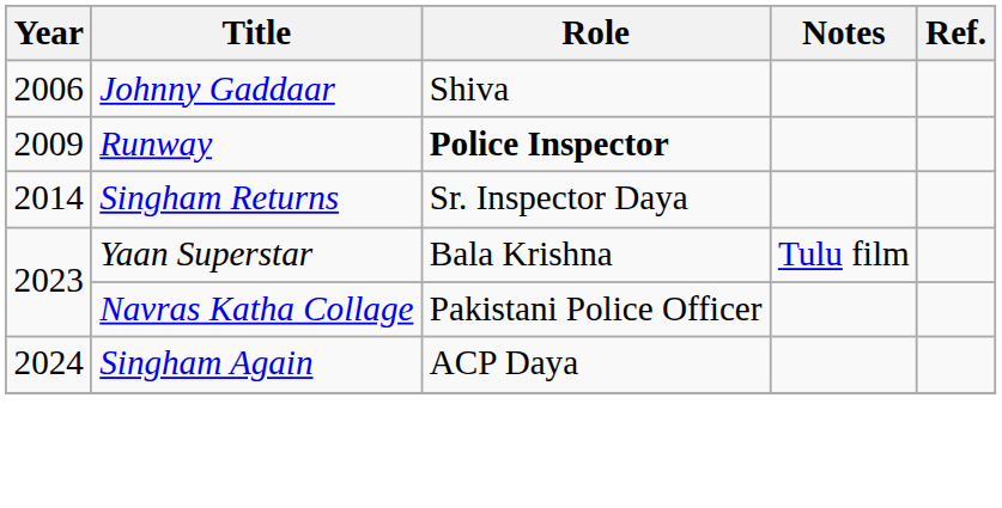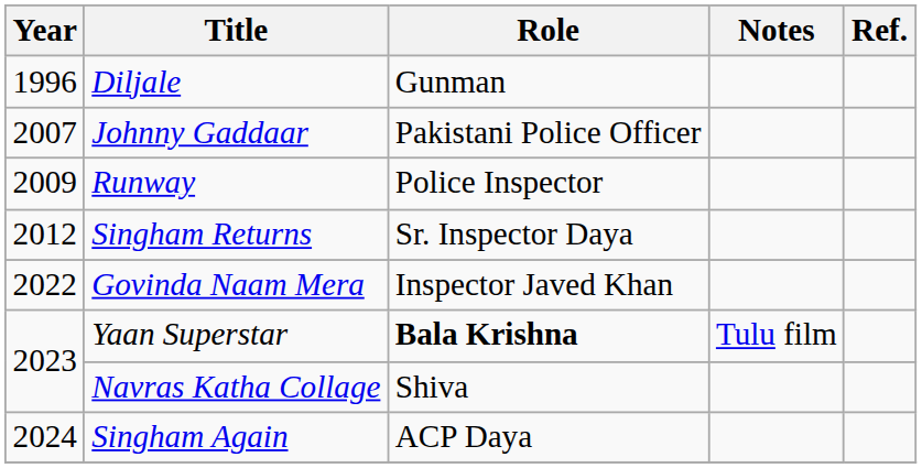+ row: 1996 | Diljale | Gunman
Johnny Gaddaar | Year: 2006 -> 2007
Johnny Gaddaar | Role: Shiva -> Pakistani Police Officer
Runway | Role: bold -> normal
Singham Returns | Year: 2014 -> 2012
+ row: 2022 | Govinda Naam Mera | Inspector Javed Khan
Yaan Superstar | Role: normal -> bold
Navras Katha Collage | Role: Pakistani Police Officer -> Shiva
